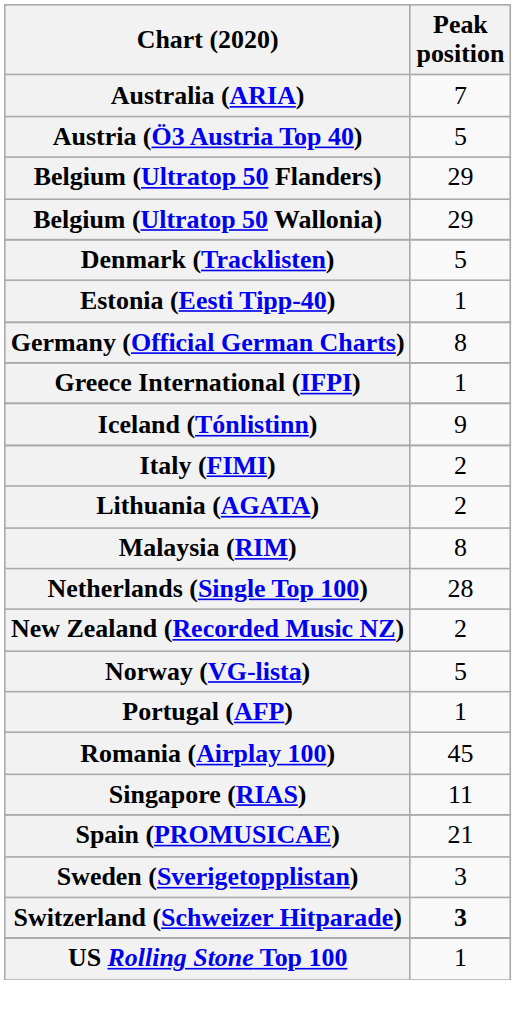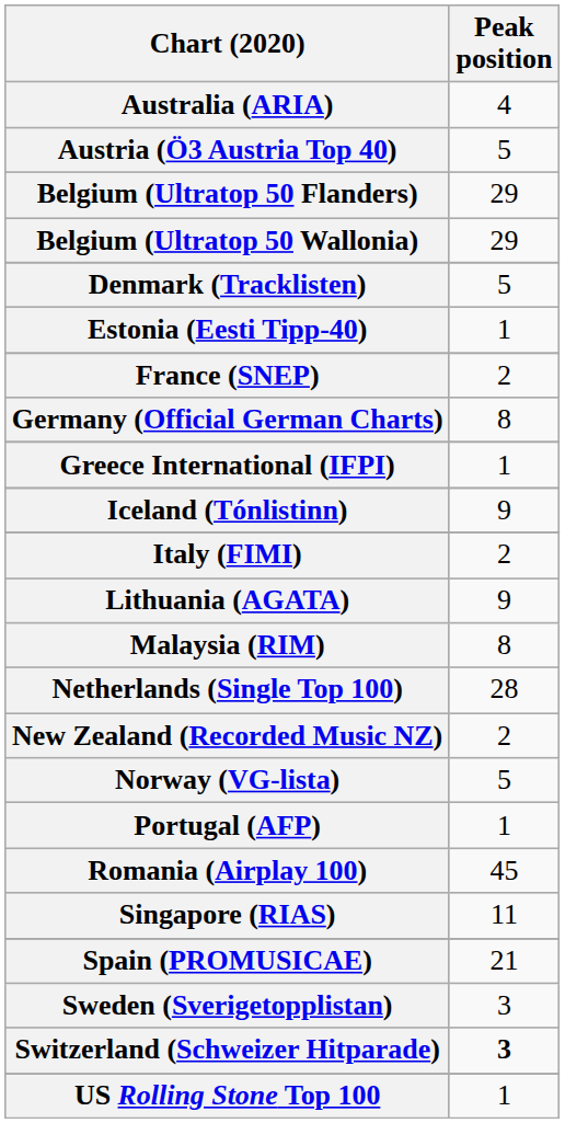Australia (ARIA) | Peak position: 7 -> 4
+ row: France (SNEP) | 2
Lithuania (AGATA) | Peak position: 2 -> 9
